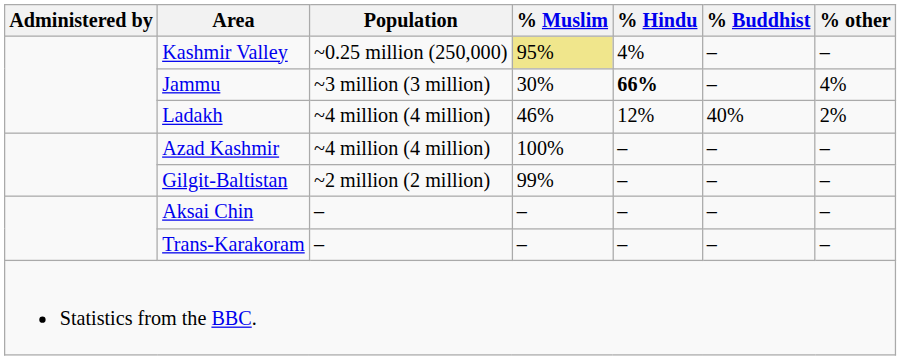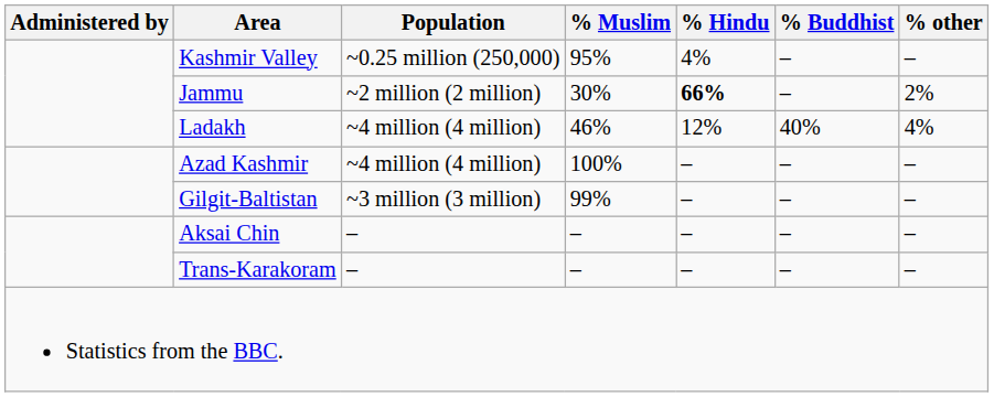Kashmir Valley | % Muslim: khaki background -> no background
Jammu | Population: ~3 million (3 million) -> ~2 million (2 million)
Jammu | % other: 4% -> 2%
Ladakh | % other: 2% -> 4%
Gilgit-Baltistan | Population: ~2 million (2 million) -> ~3 million (3 million)
